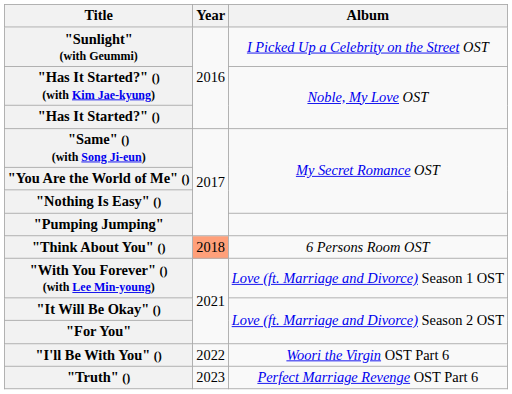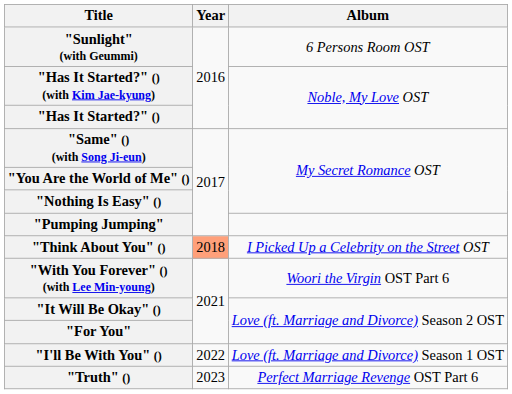"Sunlight" (with Geummi) | Album: I Picked Up a Celebrity on the Street OST -> 6 Persons Room OST
"Think About You" () | Album: 6 Persons Room OST -> I Picked Up a Celebrity on the Street OST
"With You Forever" () (with Lee Min-young) | Album: Love (ft. Marriage and Divorce) Season 1 OST -> Woori the Virgin OST Part 6
"I'll Be With You" () | Album: Woori the Virgin OST Part 6 -> Love (ft. Marriage and Divorce) Season 1 OST
